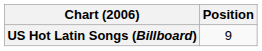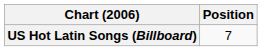US Hot Latin Songs (Billboard) | Position: 9 -> 7
